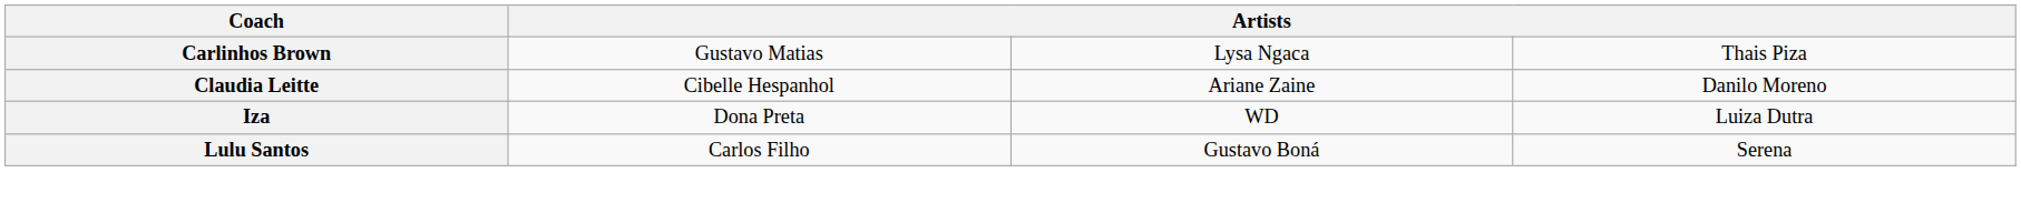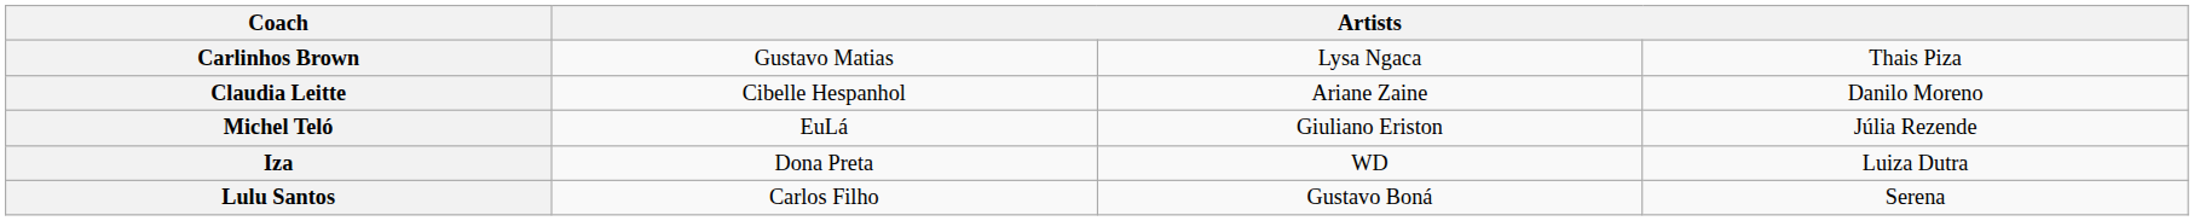+ row: Michel Teló | EuLá | Giuliano Eriston | Júlia Rezende
